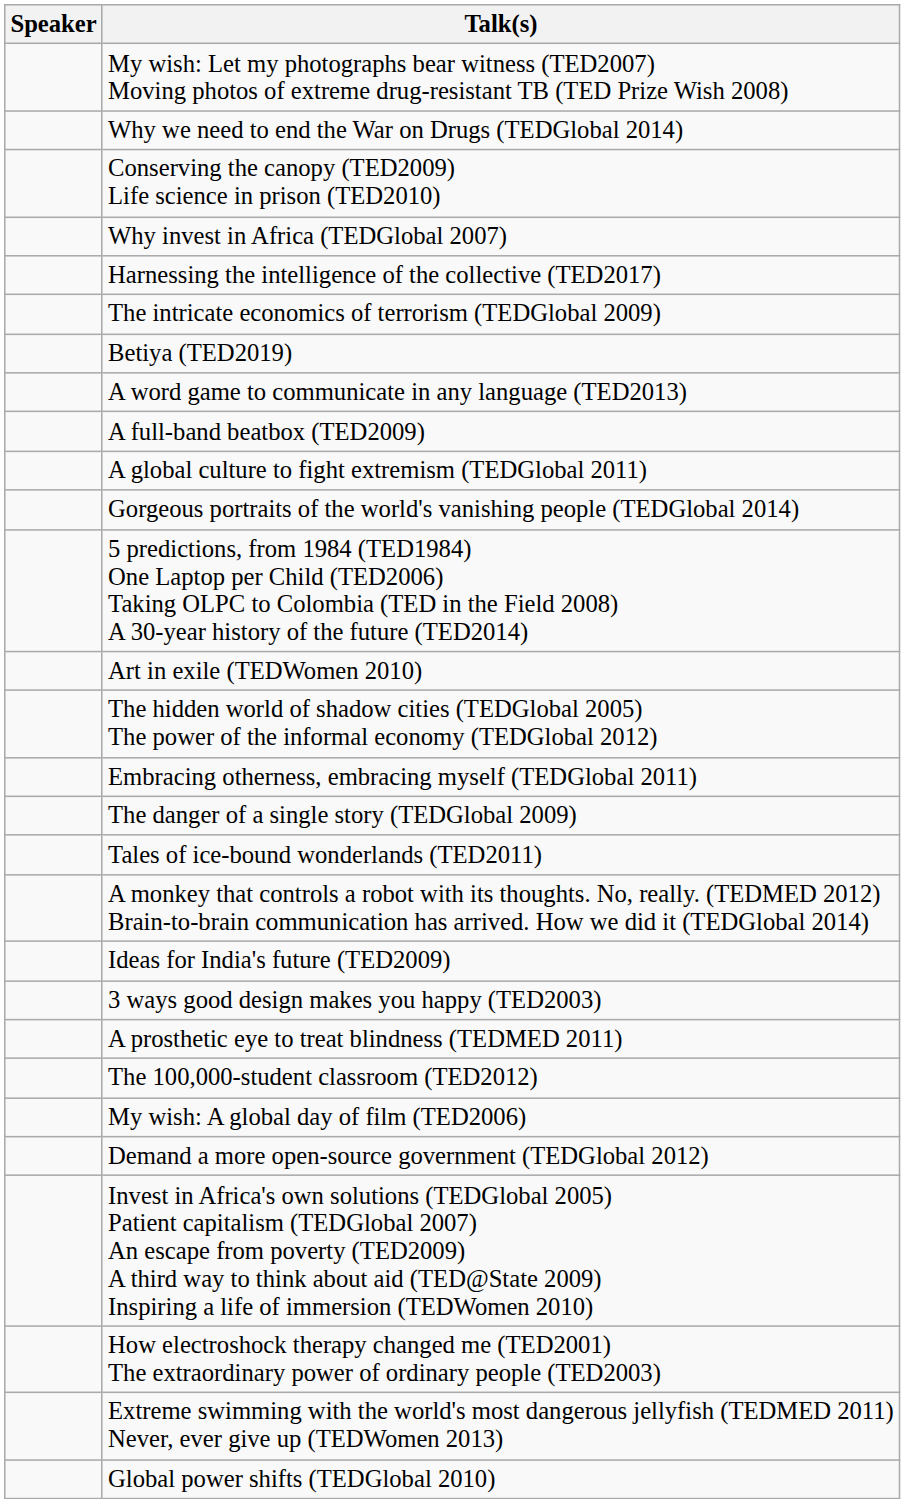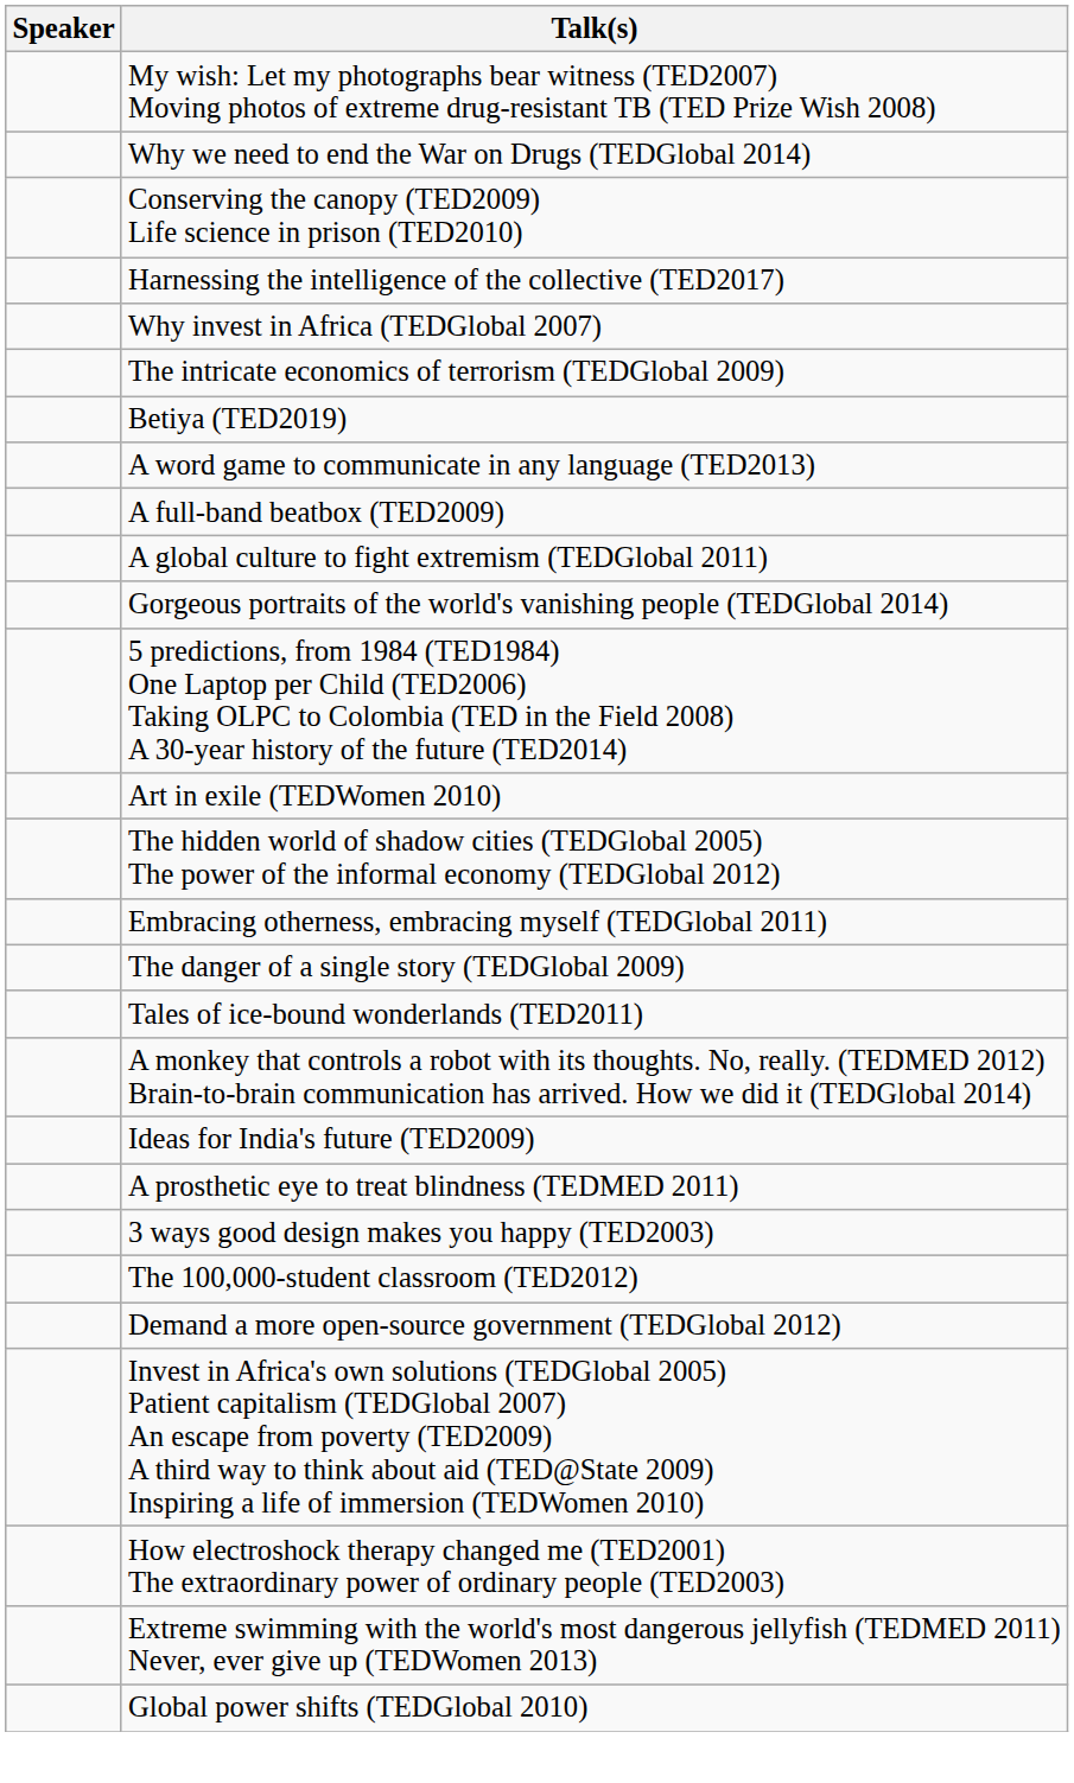rows swapped: Harnessing the intelligence of the collective (TED2017) <-> Why invest in Africa (TEDGlobal 2007)
rows swapped: A prosthetic eye to treat blindness (TEDMED 2011) <-> 3 ways good design makes you happy (TED2003)
- row: My wish: A global day of film (TED2006)
